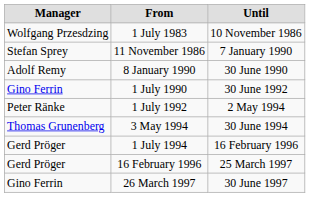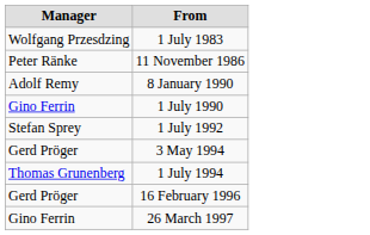- column: Until | 10 November 1986 | 7 January 1990 | 30 June 1990 | 30 June 1992 | 2 May 1994 | 30 June 1994 | 16 February 1996 | 25 March 1997 | 30 June 1997
11 November 1986 | Manager: Stefan Sprey -> Peter Ränke
1 July 1992 | Manager: Peter Ränke -> Stefan Sprey
3 May 1994 | Manager: Thomas Grunenberg -> Gerd Pröger
1 July 1994 | Manager: Gerd Pröger -> Thomas Grunenberg
